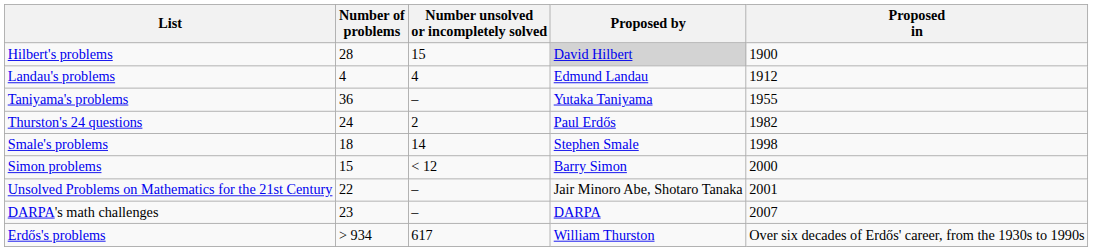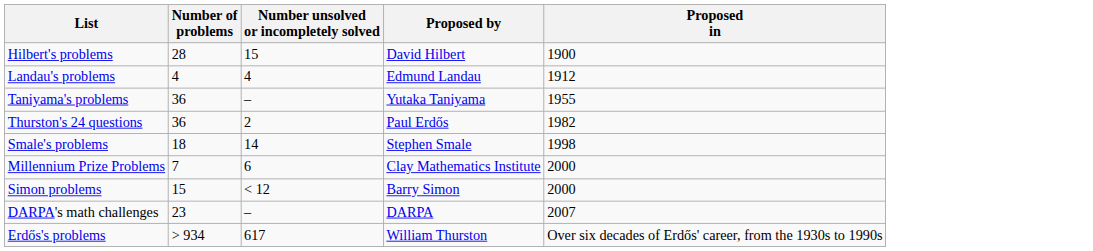Hilbert's problems | Proposed by: lightgrey background -> no background
Thurston's 24 questions | Number of problems: 24 -> 36
+ row: Millennium Prize Problems | 7 | 6 | Clay Mathematics Institute | 2000
- row: Unsolved Problems on Mathematics for the 21st Century | 22 | – | Jair Minoro Abe, Shotaro Tanaka | 2001
